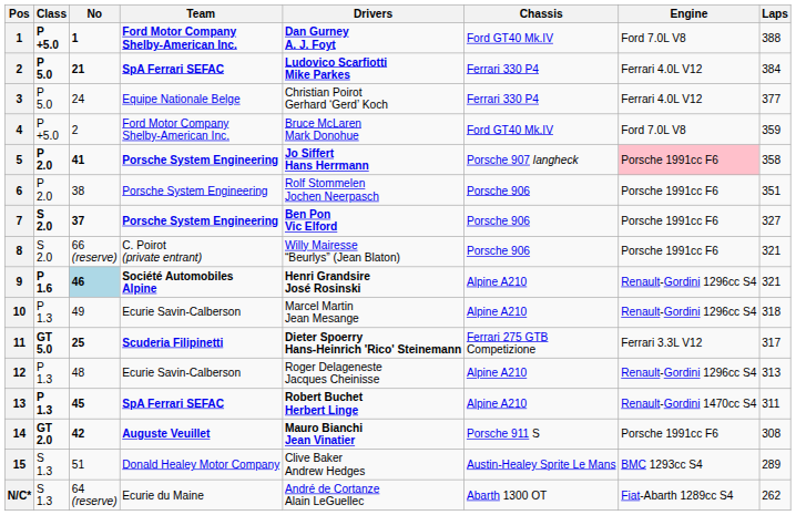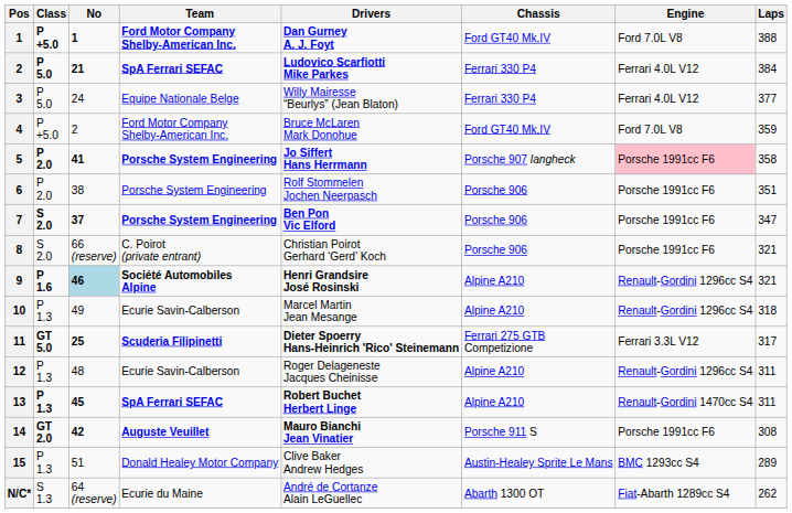3 | Drivers: Christian Poirot Gerhard ‘Gerd’ Koch -> Willy Mairesse “Beurlys” (Jean Blaton)
7 | Laps: 327 -> 347
8 | Drivers: Willy Mairesse “Beurlys” (Jean Blaton) -> Christian Poirot Gerhard ‘Gerd’ Koch
12 | Laps: 313 -> 311
15 | Class: S 1.3 -> P 1.3
